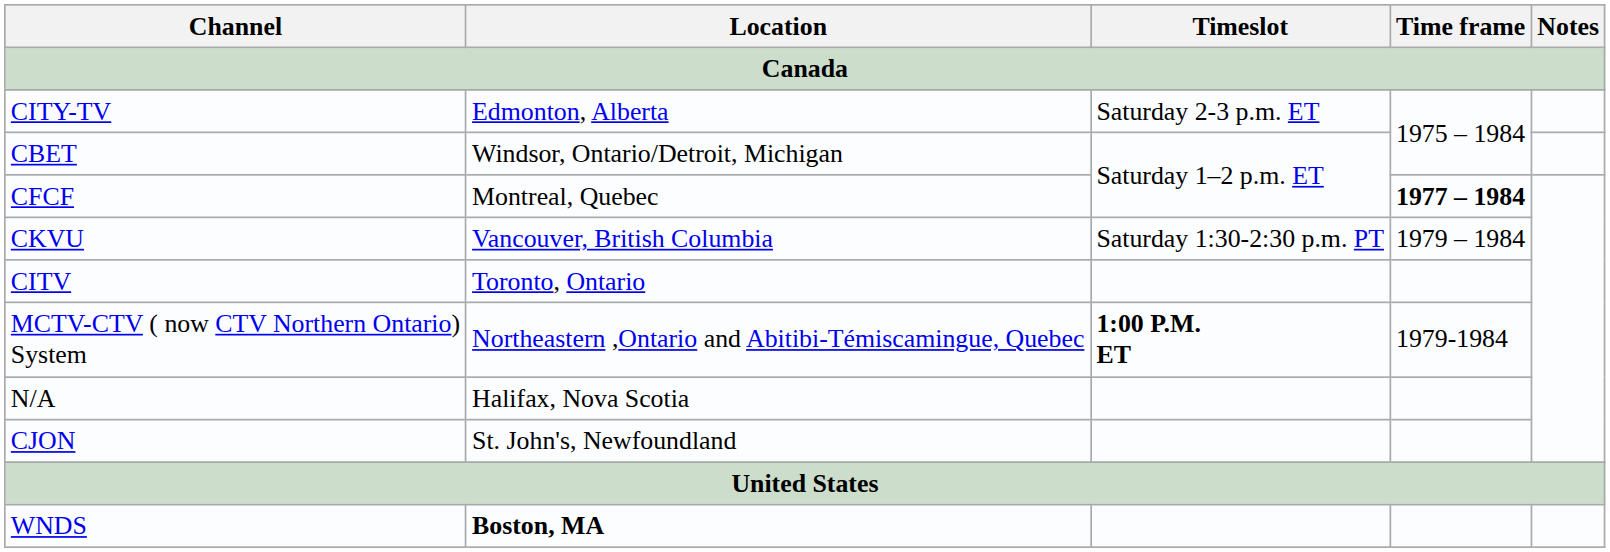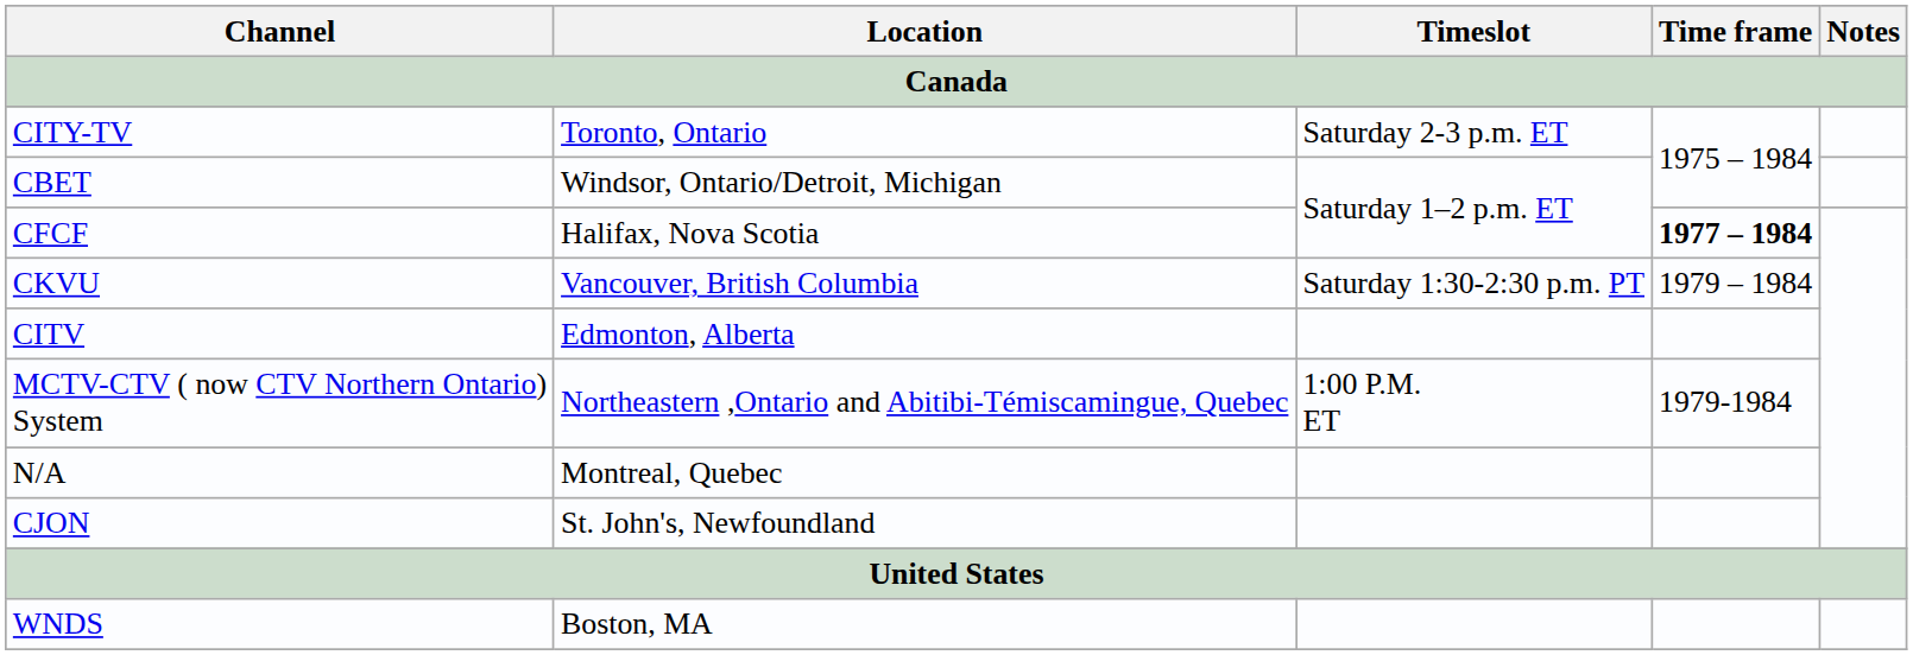CITY-TV | Location: Edmonton, Alberta -> Toronto, Ontario
CFCF | Location: Montreal, Quebec -> Halifax, Nova Scotia
CITV | Location: Toronto, Ontario -> Edmonton, Alberta
MCTV-CTV ( now CTV Northern Ontario) System | Timeslot: bold -> normal
N/A | Location: Halifax, Nova Scotia -> Montreal, Quebec
WNDS | Location: bold -> normal
